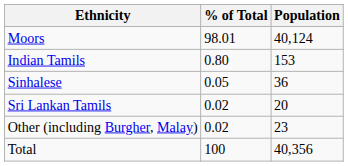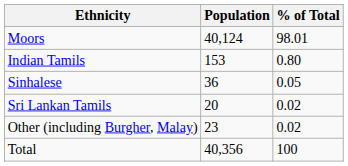columns swapped: Population <-> % of Total
